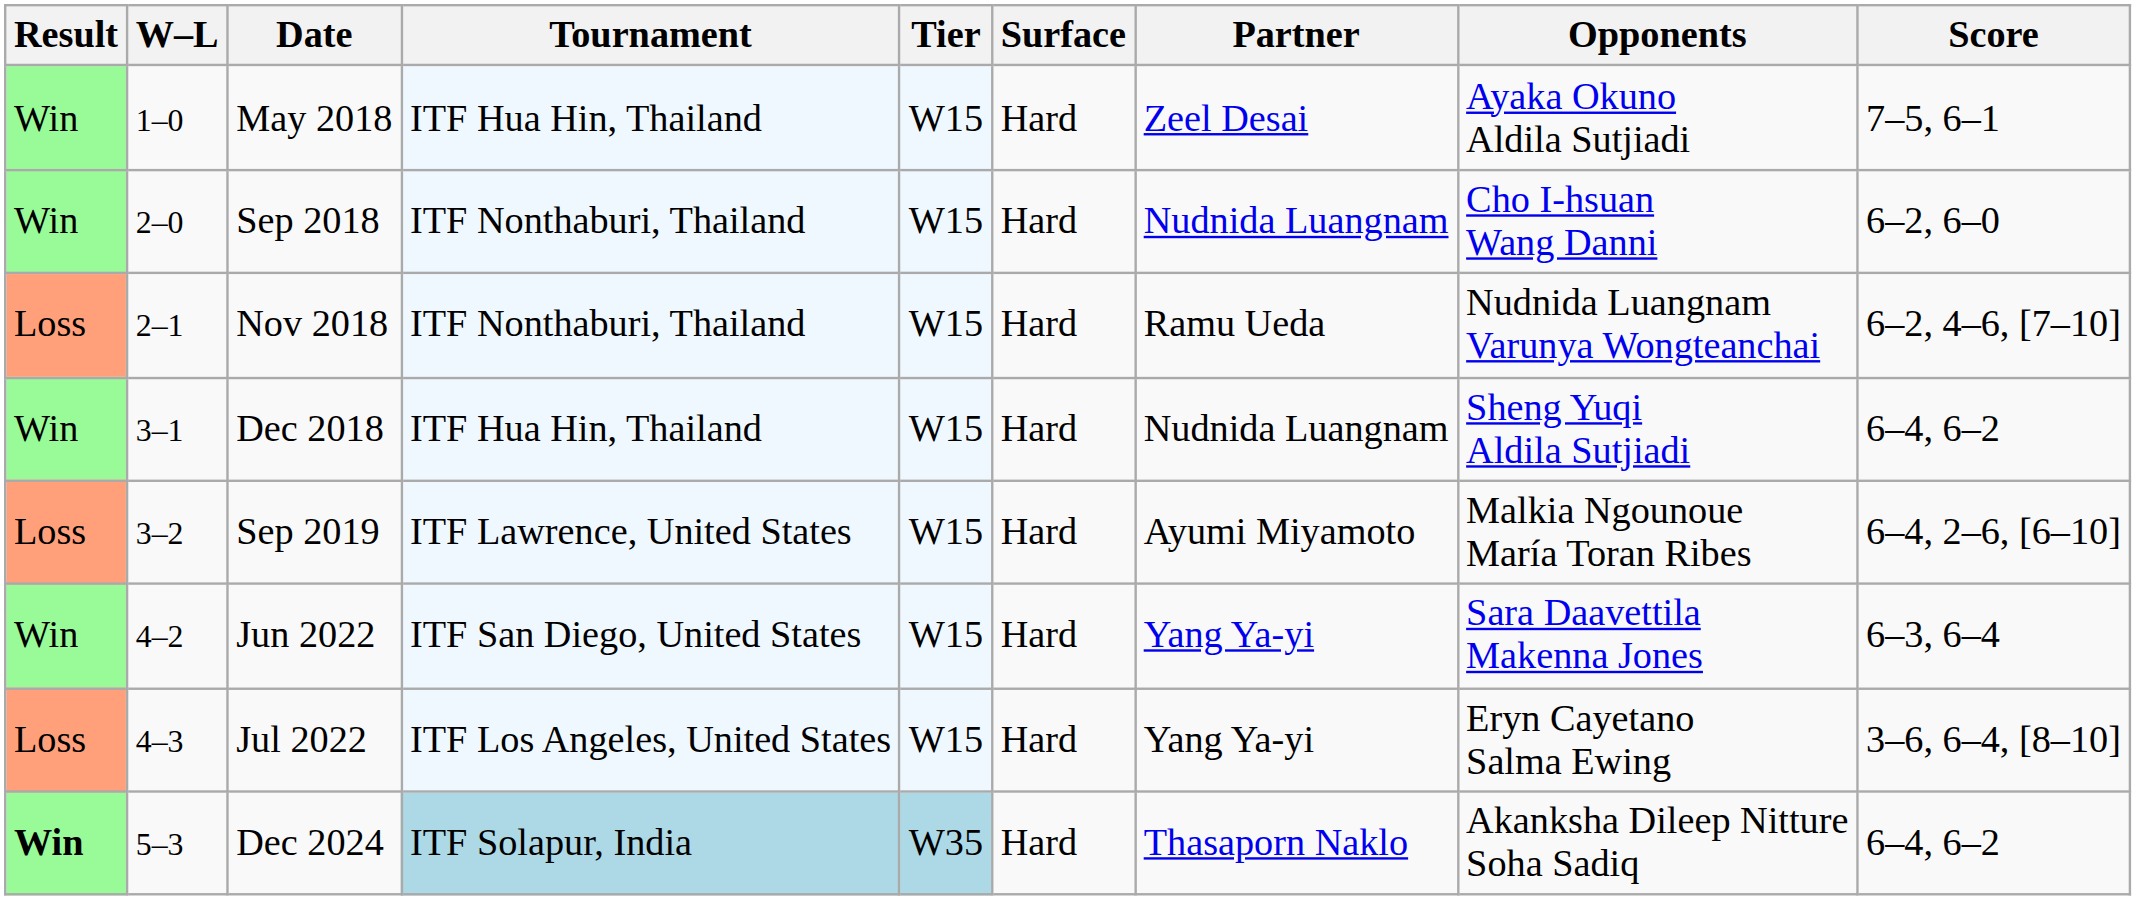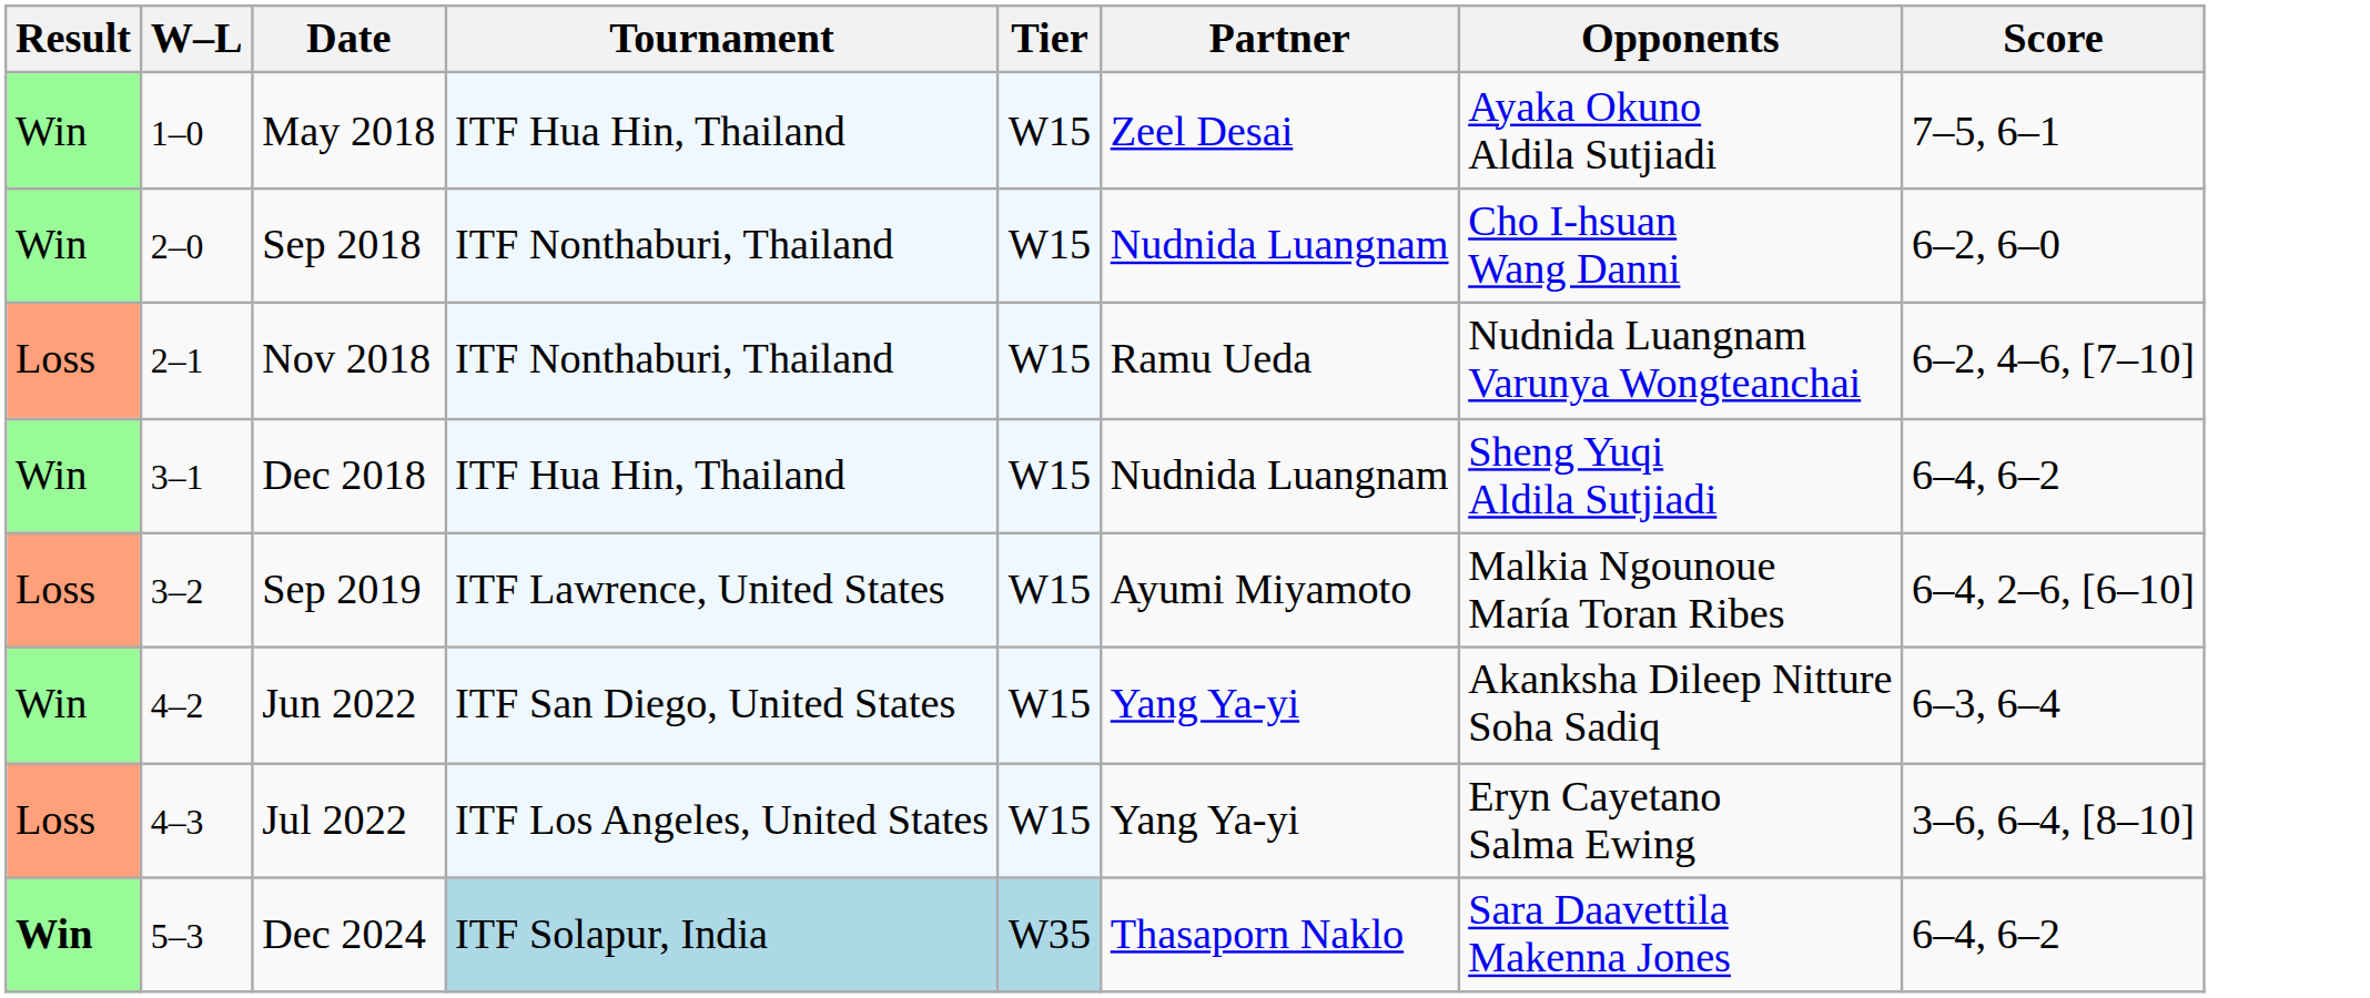- column: Surface | Hard | Hard | Hard | Hard | Hard | Hard | Hard | Hard
Jun 2022 | Opponents: Sara Daavettila Makenna Jones -> Akanksha Dileep Nitture Soha Sadiq
Dec 2024 | Opponents: Akanksha Dileep Nitture Soha Sadiq -> Sara Daavettila Makenna Jones
